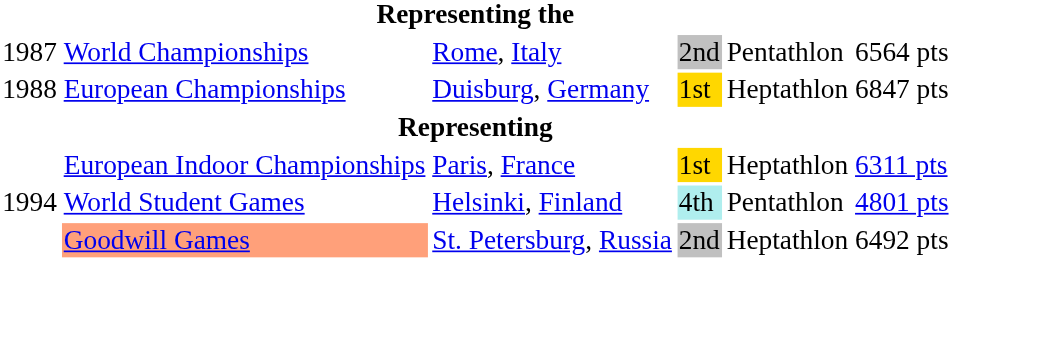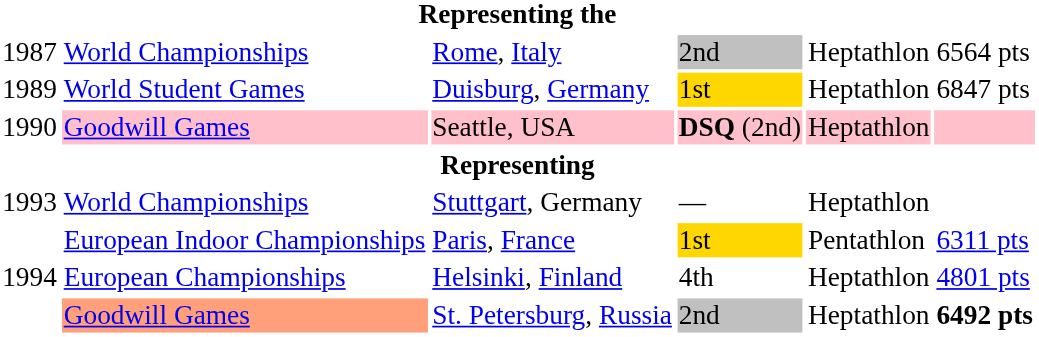Rome, Italy | column 5: Pentathlon -> Heptathlon
Duisburg, Germany | column 1: 1988 -> 1989
Duisburg, Germany | column 2: European Championships -> World Student Games
+ row: 1990 | Goodwill Games | Seattle, USA | DSQ (2nd) | Heptathlon
+ row: 1993 | World Championships | Stuttgart, Germany | — | Heptathlon
Paris, France | column 5: Heptathlon -> Pentathlon
Helsinki, Finland | column 2: World Student Games -> European Championships
Helsinki, Finland | column 4: paleturquoise background -> no background
Helsinki, Finland | column 5: Pentathlon -> Heptathlon
St. Petersburg, Russia | column 6: normal -> bold
